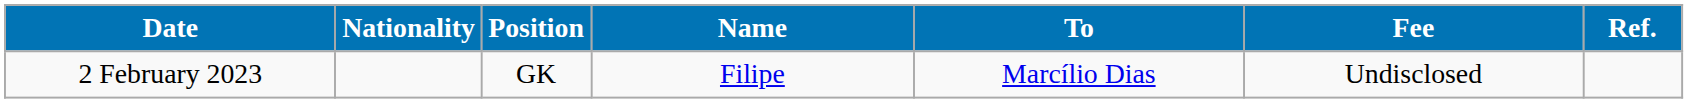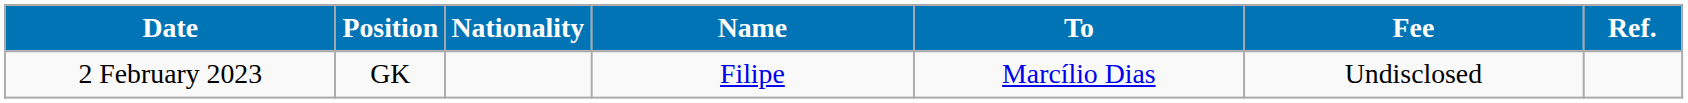columns swapped: Position <-> Nationality
